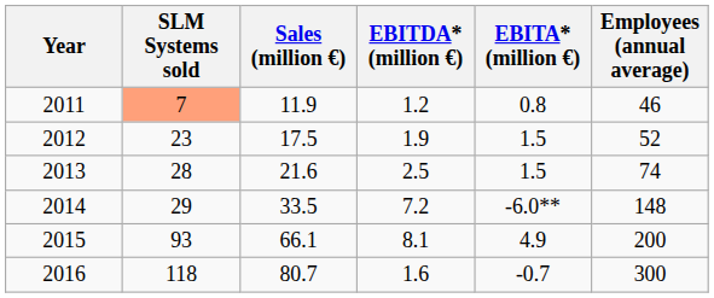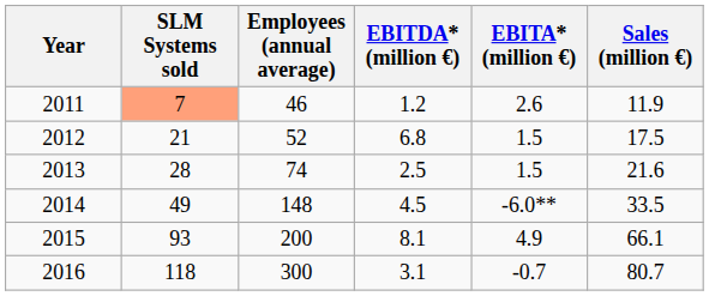columns swapped: Sales (million €) <-> Employees (annual average)
2011 | EBITA* (million €): 0.8 -> 2.6
2012 | SLM Systems sold: 23 -> 21
2012 | EBITDA* (million €): 1.9 -> 6.8
2014 | SLM Systems sold: 29 -> 49
2014 | EBITDA* (million €): 7.2 -> 4.5
2016 | EBITDA* (million €): 1.6 -> 3.1
